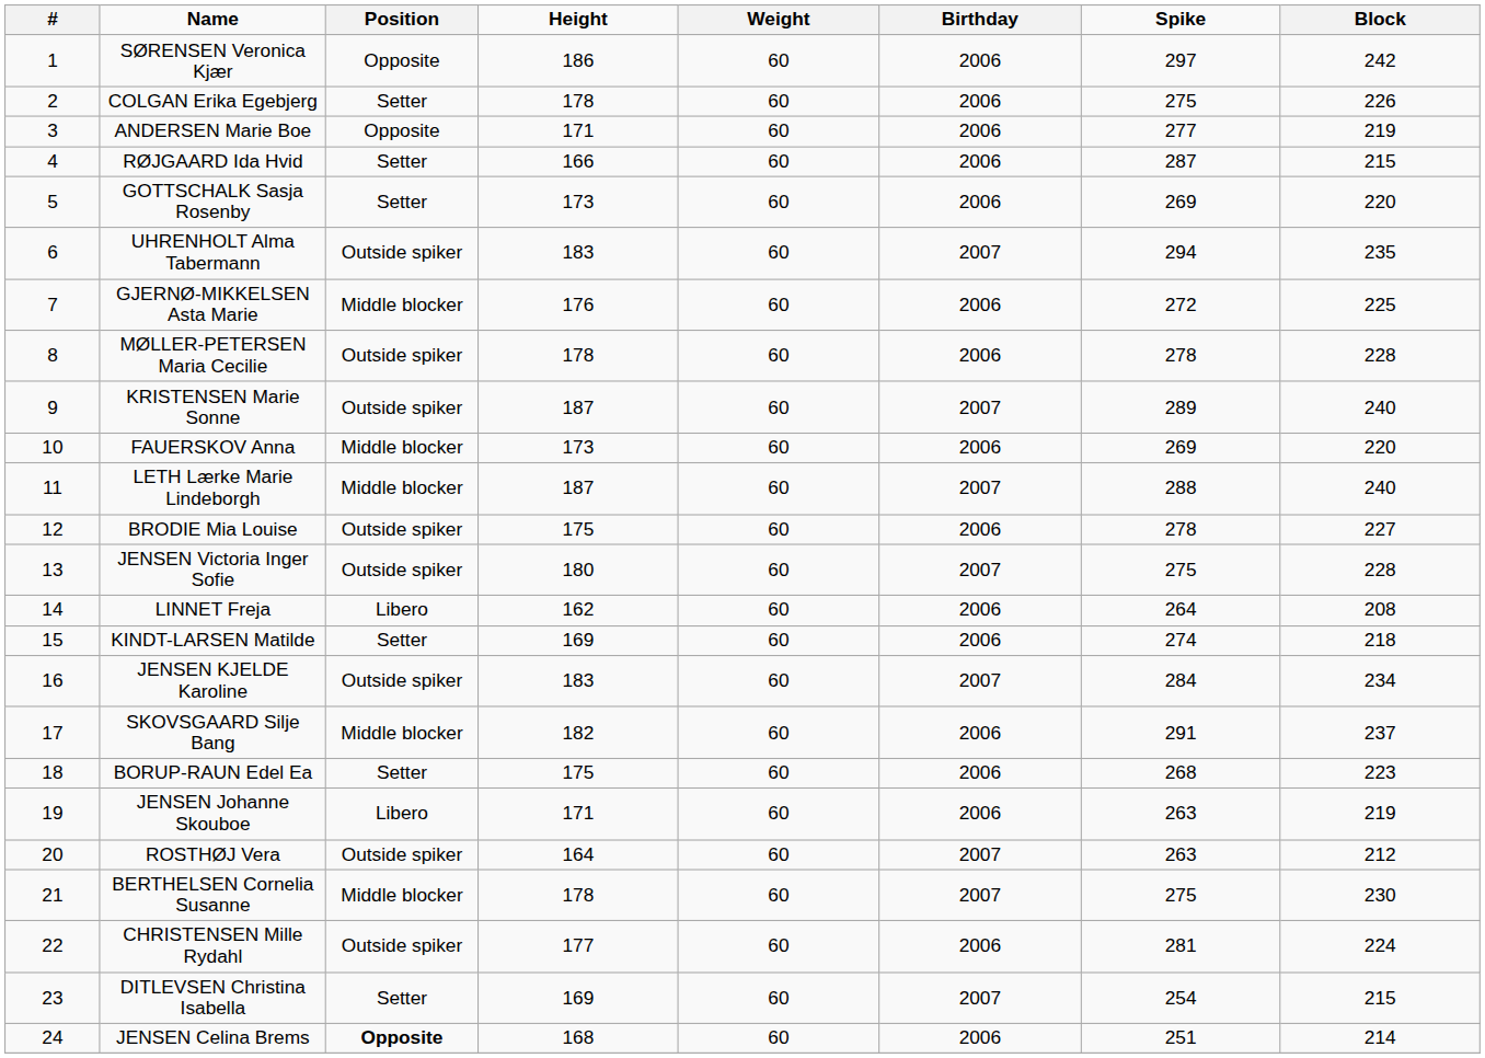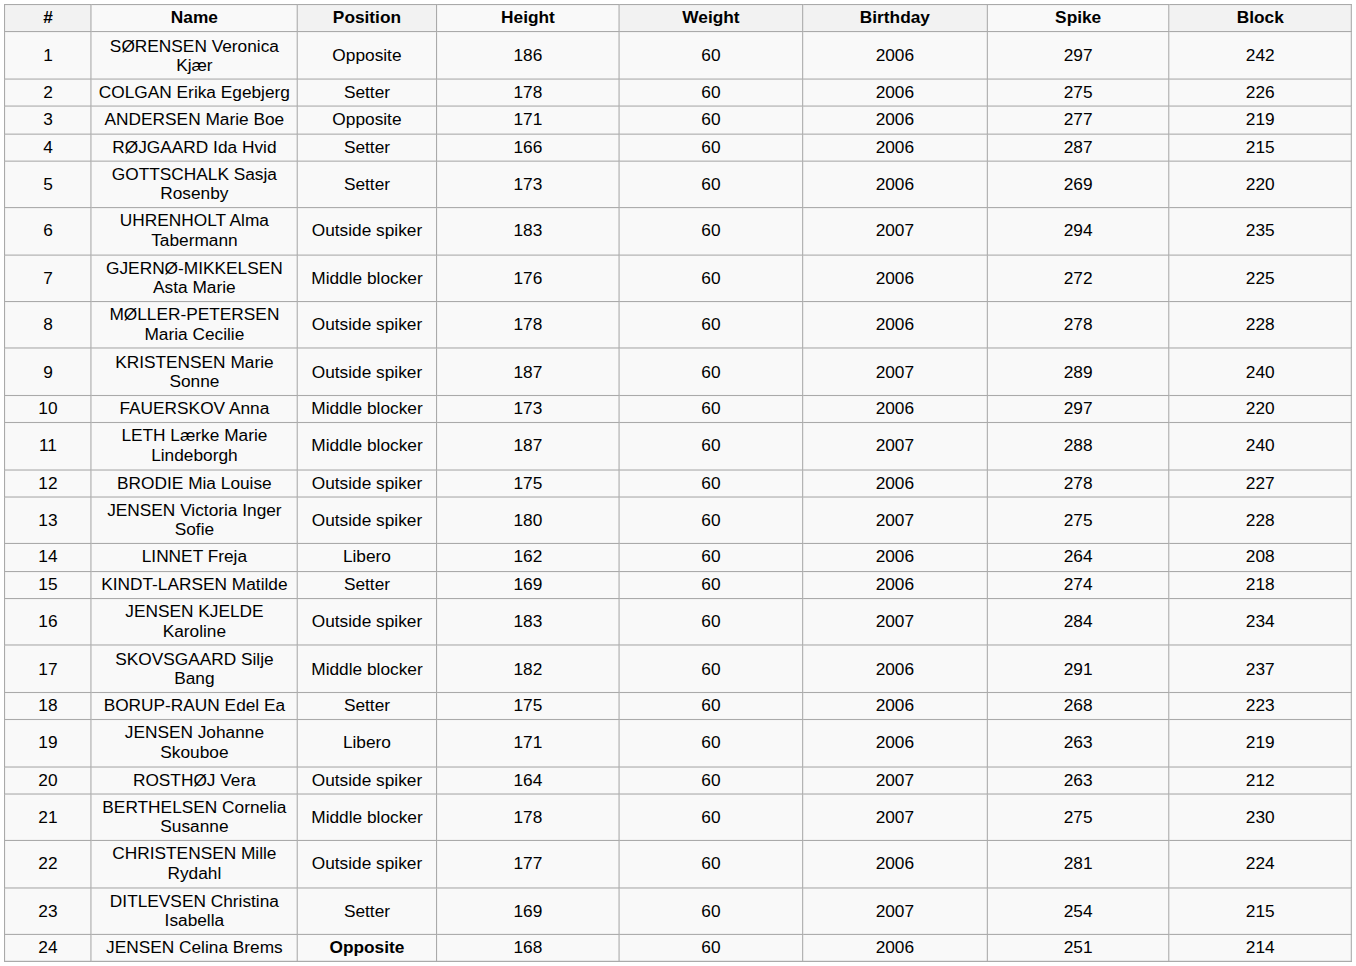FAUERSKOV Anna | Spike: 269 -> 297
